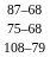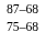- row: 108–79
